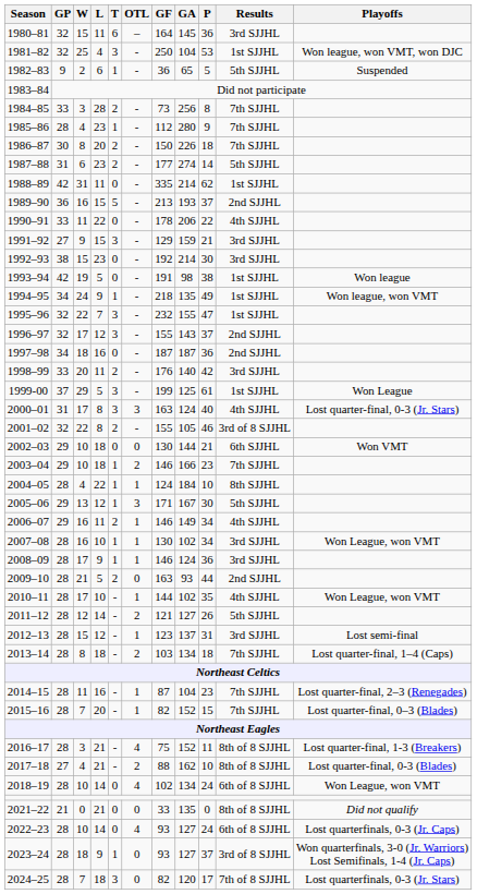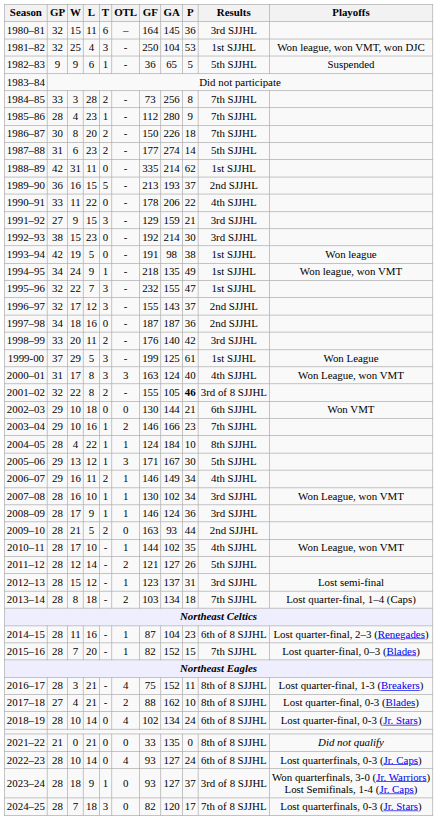1982–83 | W: 2 -> 9
2000–01 | Playoffs: Lost quarter-final, 0-3 (Jr. Stars) -> Won League, won VMT
2001–02 | P: normal -> bold
2003–04 | L: 18 -> 16
2014–15 | Results: 7th SJJHL -> 6th of 8 SJJHL
2018–19 | Playoffs: Won League, won VMT -> Lost quarter-final, 0-3 (Jr. Stars)
